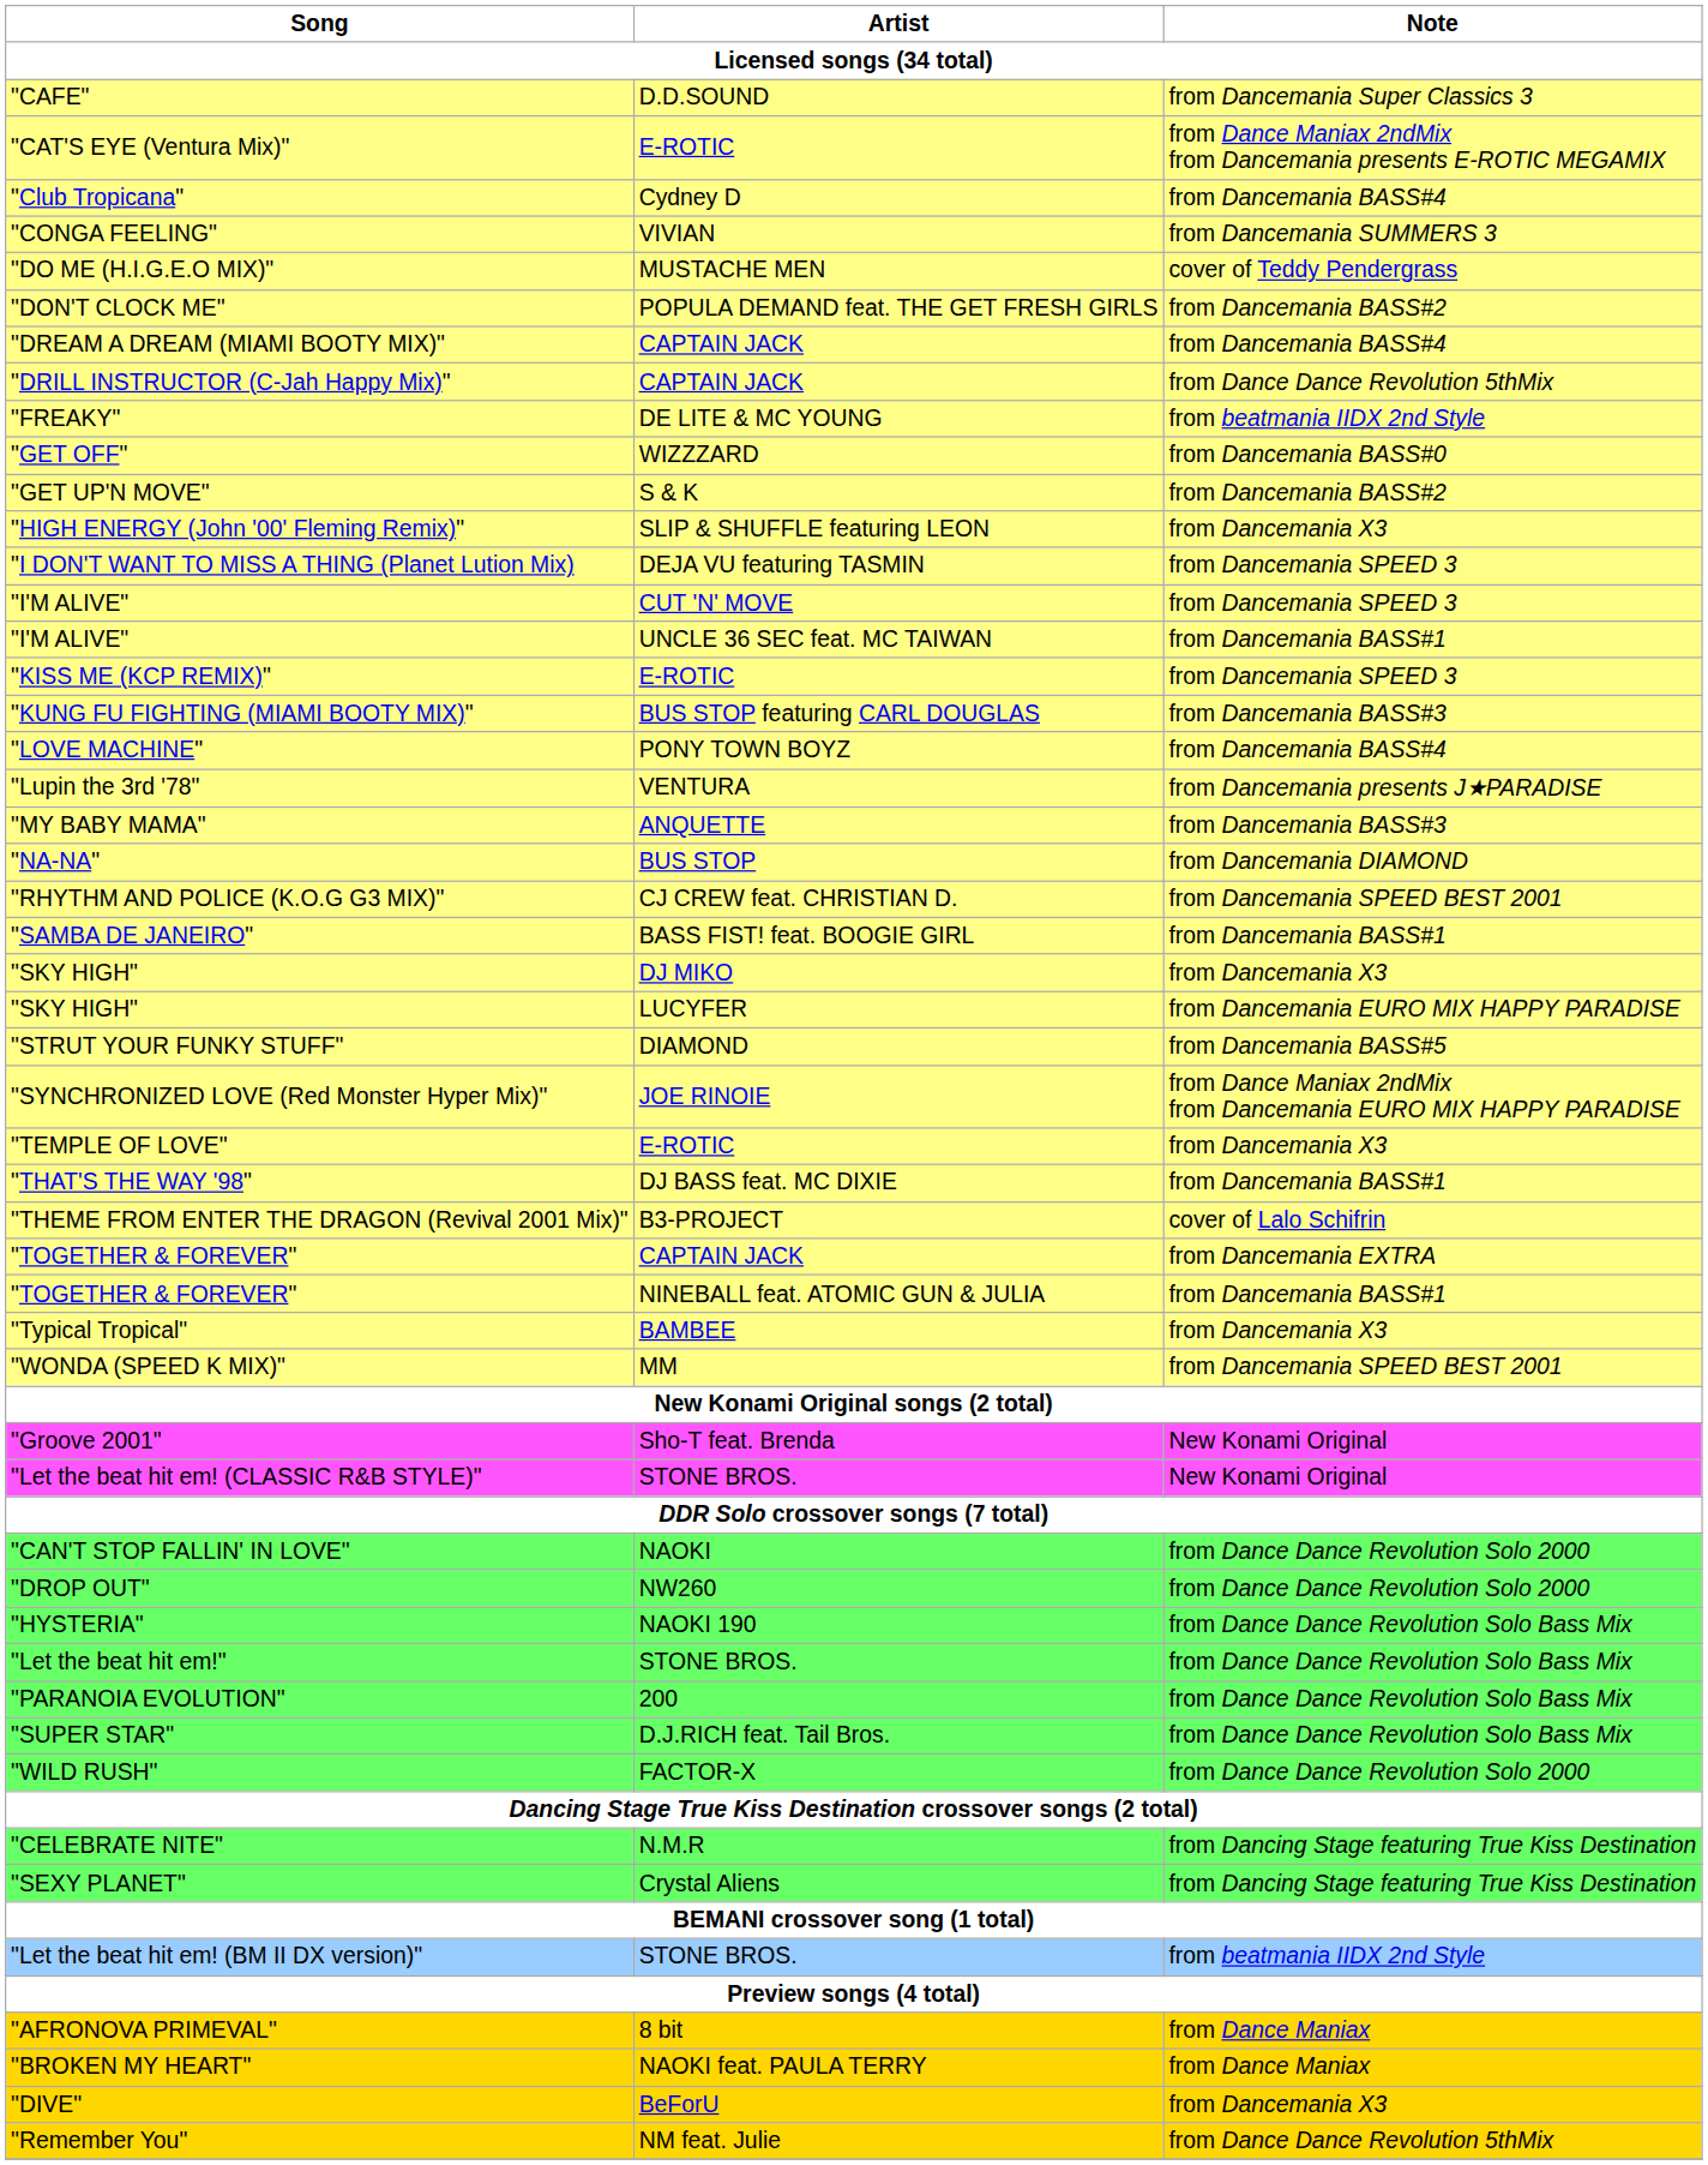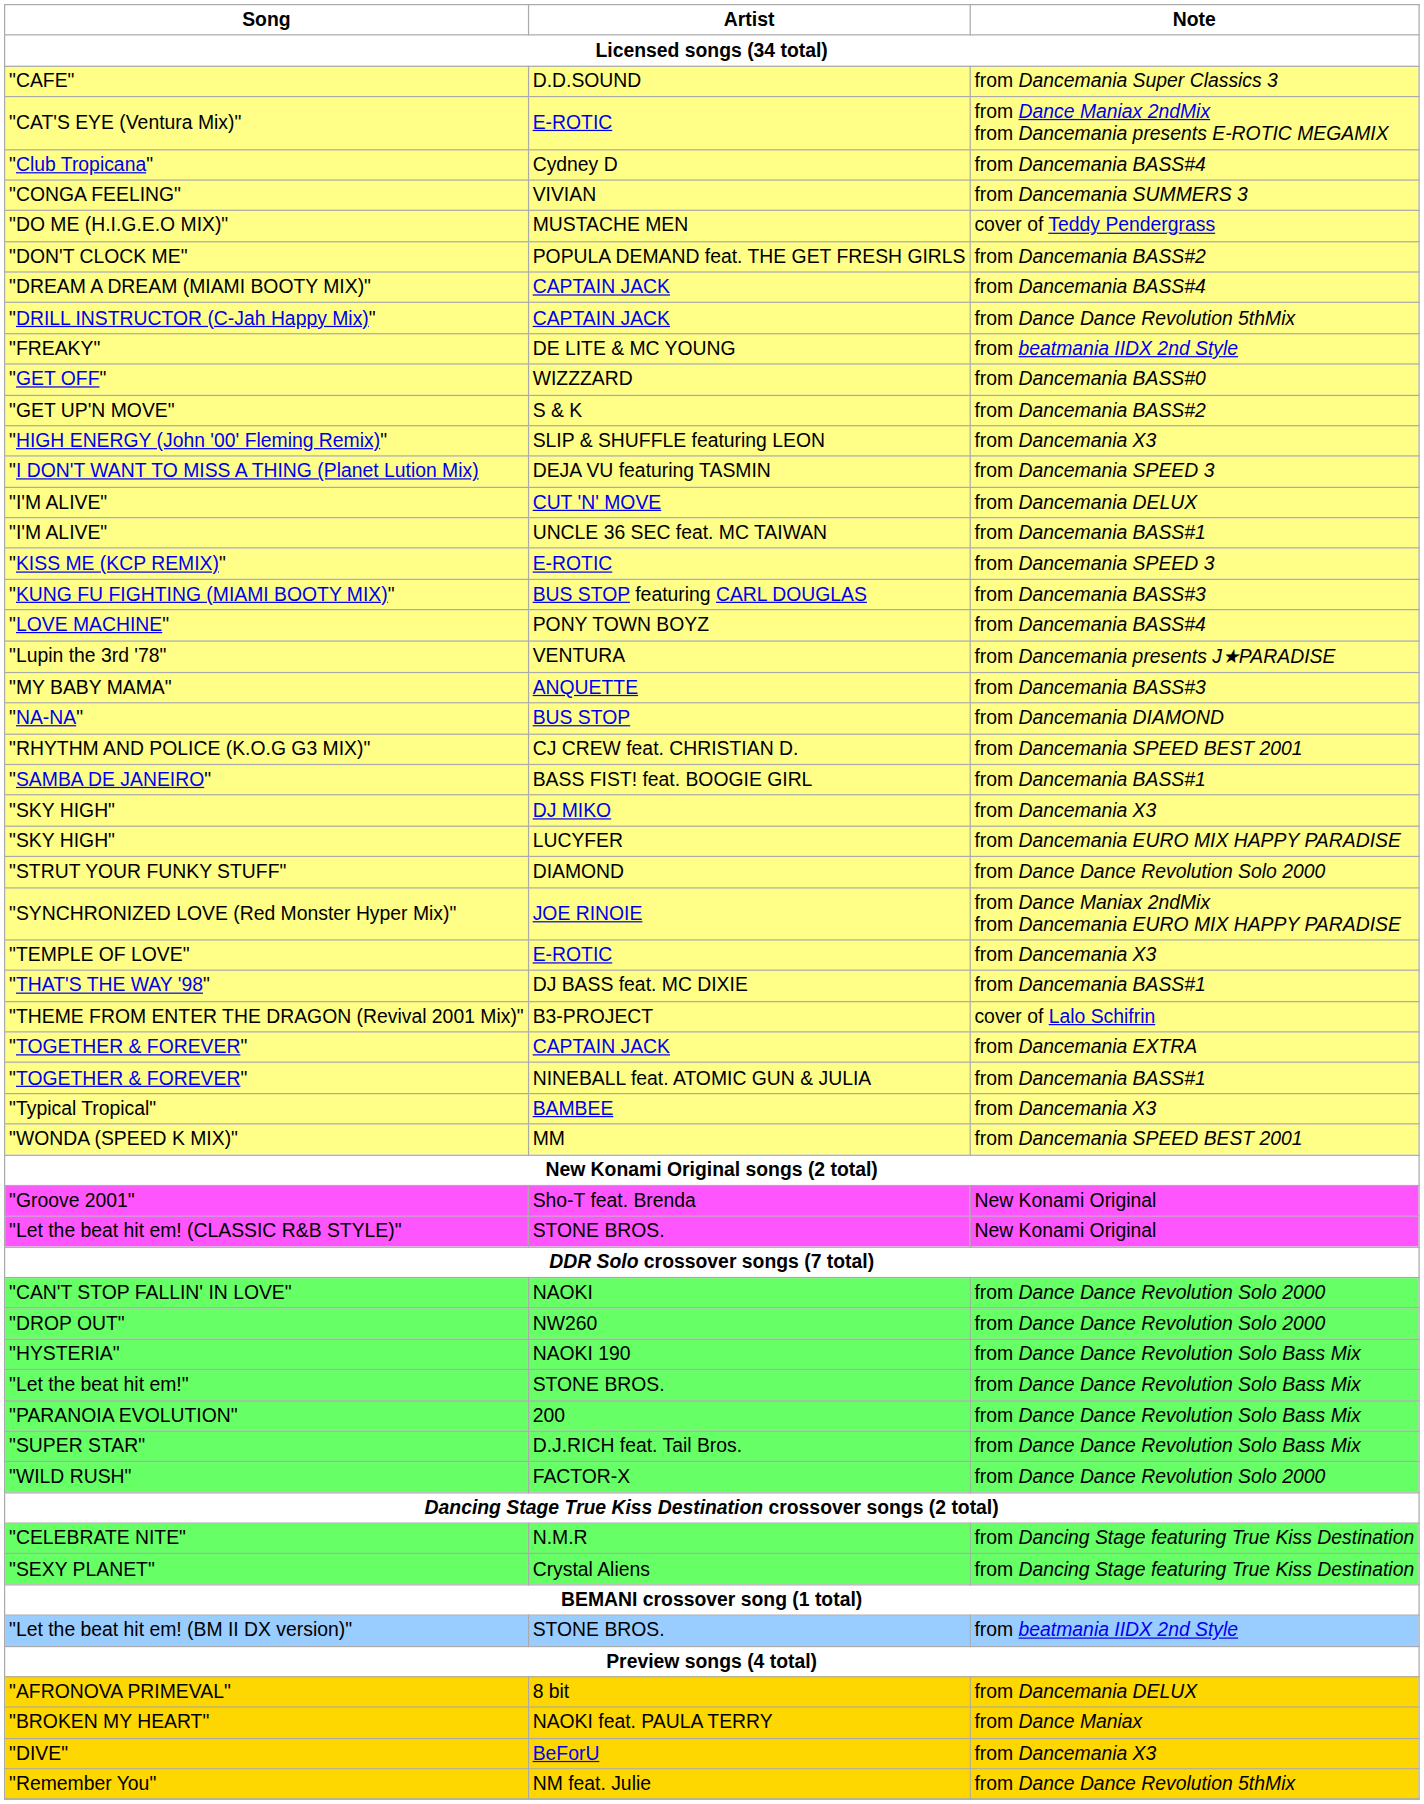"I'M ALIVE" / CUT 'N' MOVE | Note: from Dancemania SPEED 3 -> from Dancemania DELUX
"STRUT YOUR FUNKY STUFF" | Note: from Dancemania BASS#5 -> from Dance Dance Revolution Solo 2000
"AFRONOVA PRIMEVAL" | Note: from Dance Maniax -> from Dancemania DELUX
